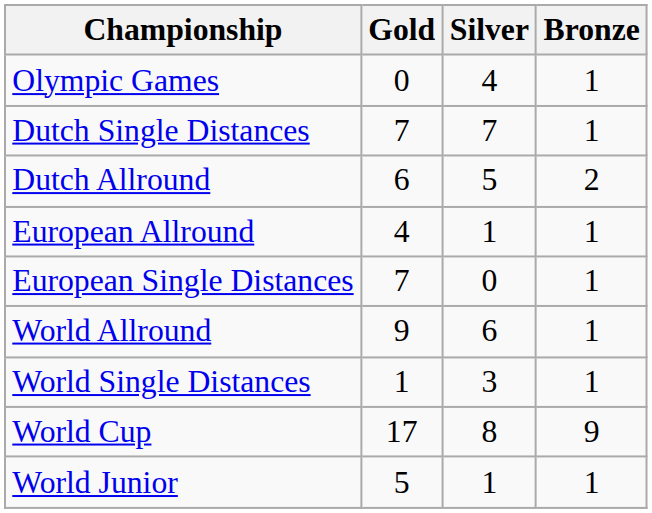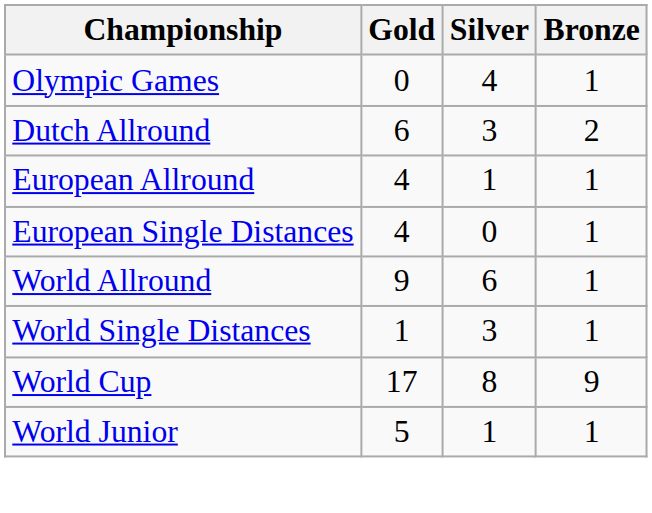- row: Dutch Single Distances | 7 | 7 | 1
Dutch Allround | Silver: 5 -> 3
European Single Distances | Gold: 7 -> 4
